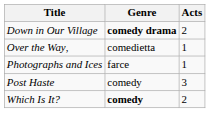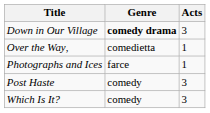Down in Our Village | Acts: 2 -> 3
Which Is It? | Genre: bold -> normal
Which Is It? | Acts: 2 -> 3
